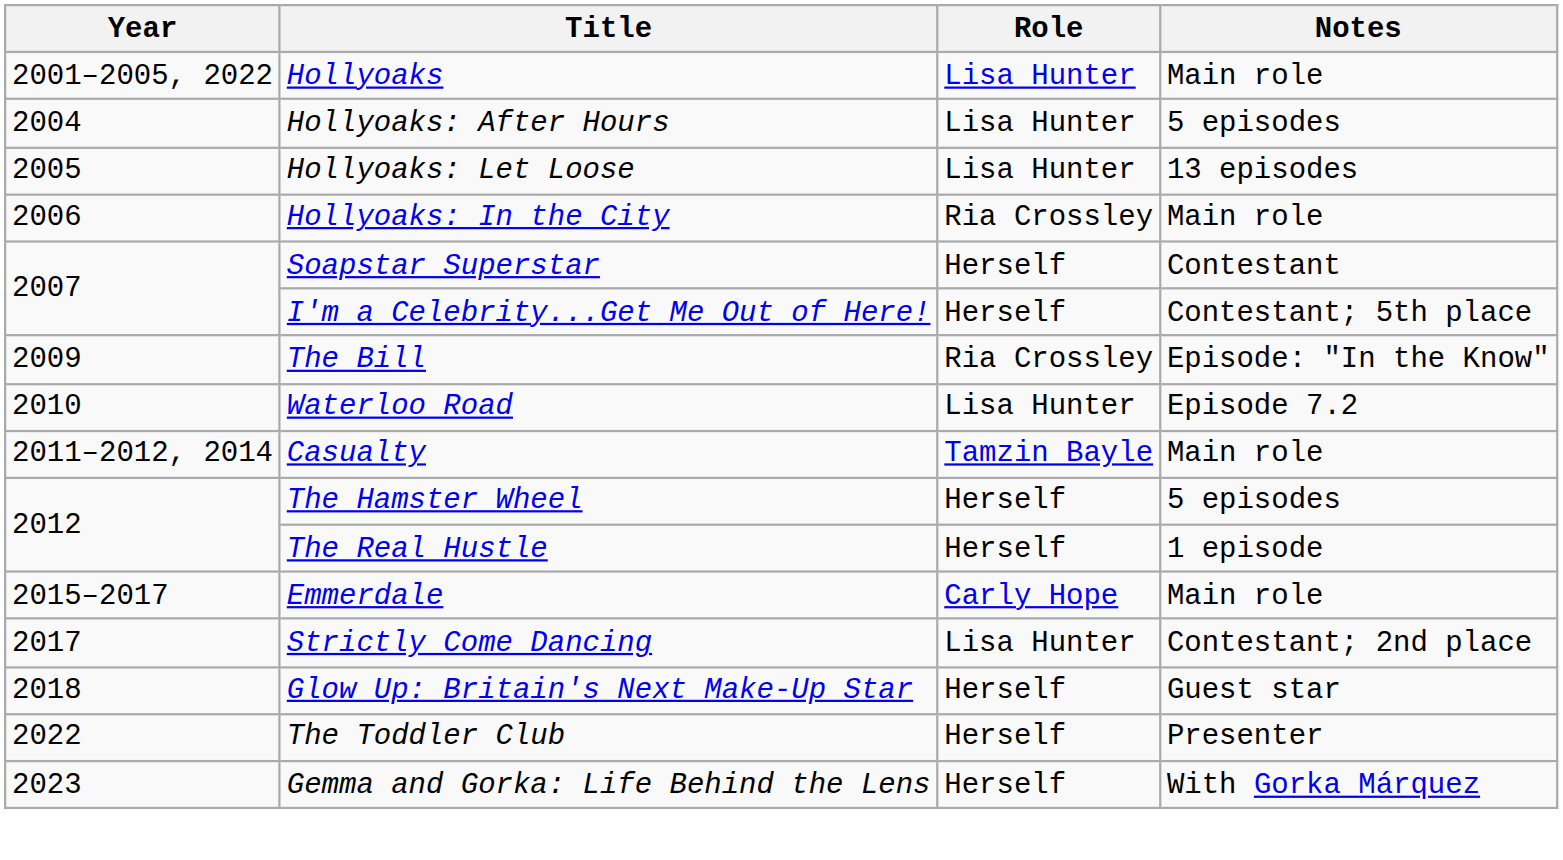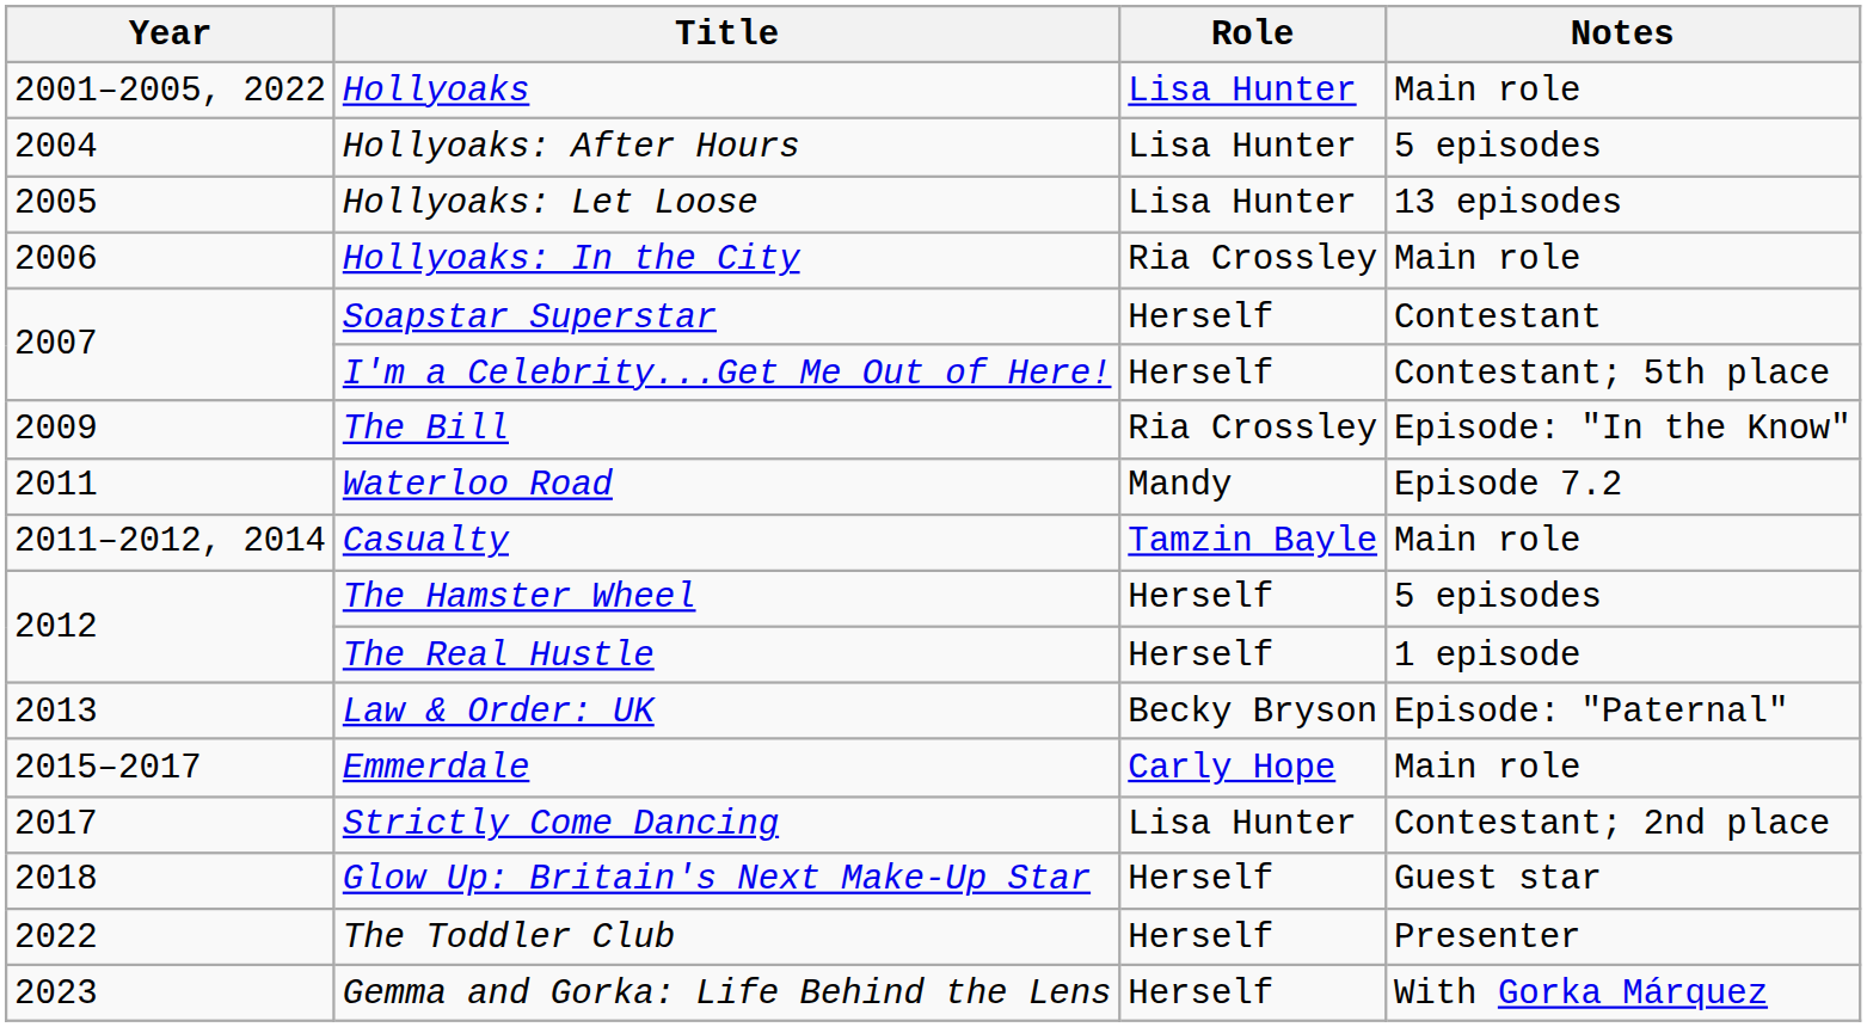Waterloo Road | Year: 2010 -> 2011
Waterloo Road | Role: Lisa Hunter -> Mandy
+ row: 2013 | Law & Order: UK | Becky Bryson | Episode: "Paternal"
